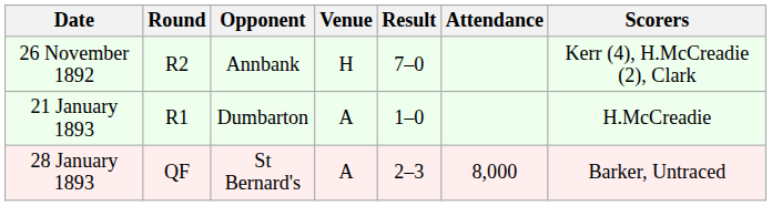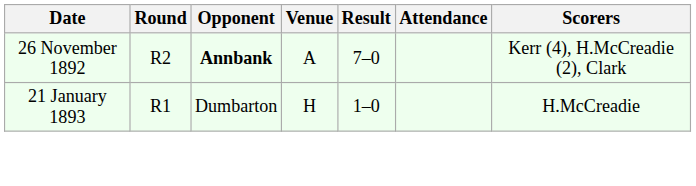26 November 1892 | Opponent: normal -> bold
26 November 1892 | Venue: H -> A
21 January 1893 | Venue: A -> H
- row: 28 January 1893 | QF | St Bernard's | A | 2–3 | 8,000 | Barker, Untraced
